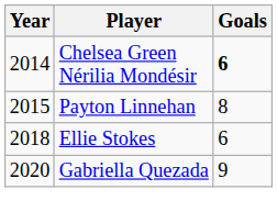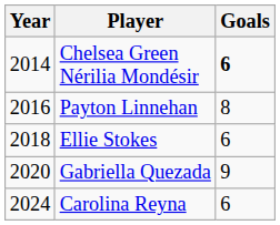Payton Linnehan | Year: 2015 -> 2016
+ row: 2024 | Carolina Reyna | 6
